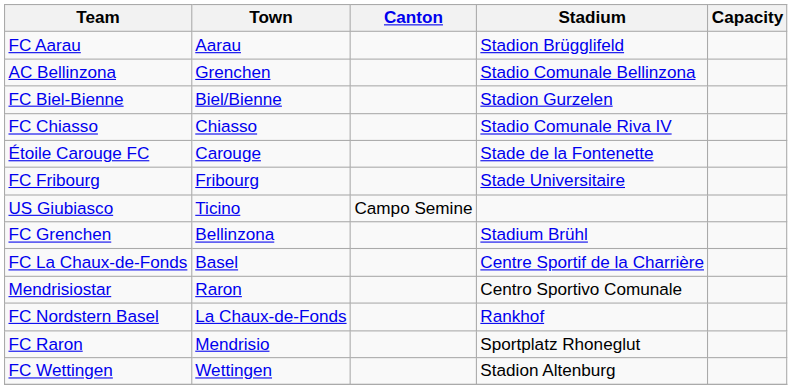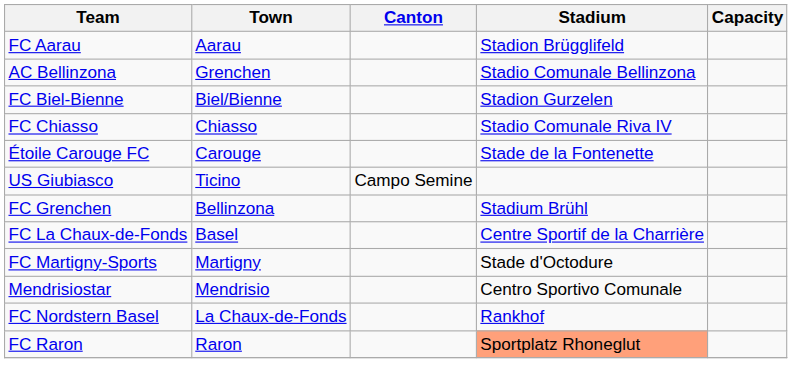- row: FC Fribourg | Fribourg | Stade Universitaire
+ row: FC Martigny-Sports | Martigny | Stade d'Octodure
Mendrisiostar | Town: Raron -> Mendrisio
FC Raron | Town: Mendrisio -> Raron
FC Raron | Stadium: no background -> lightsalmon background
- row: FC Wettingen | Wettingen | Stadion Altenburg
